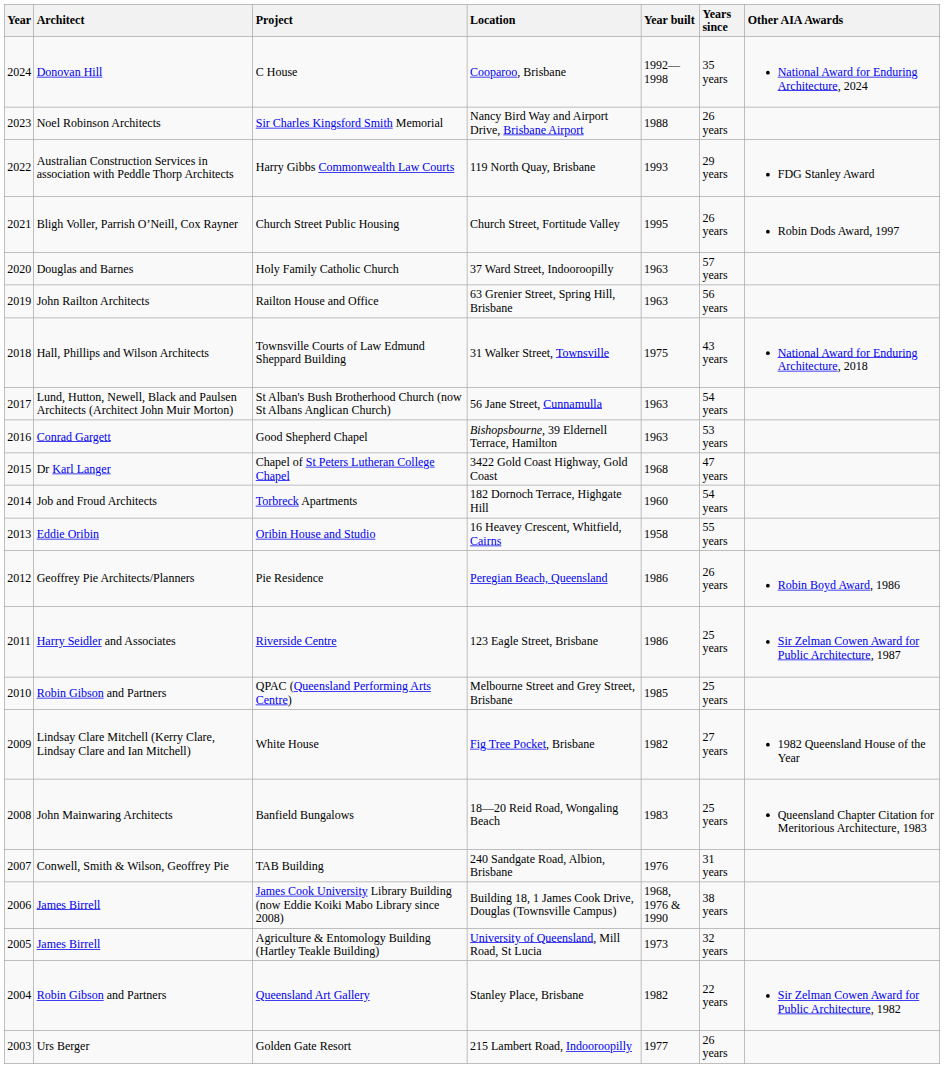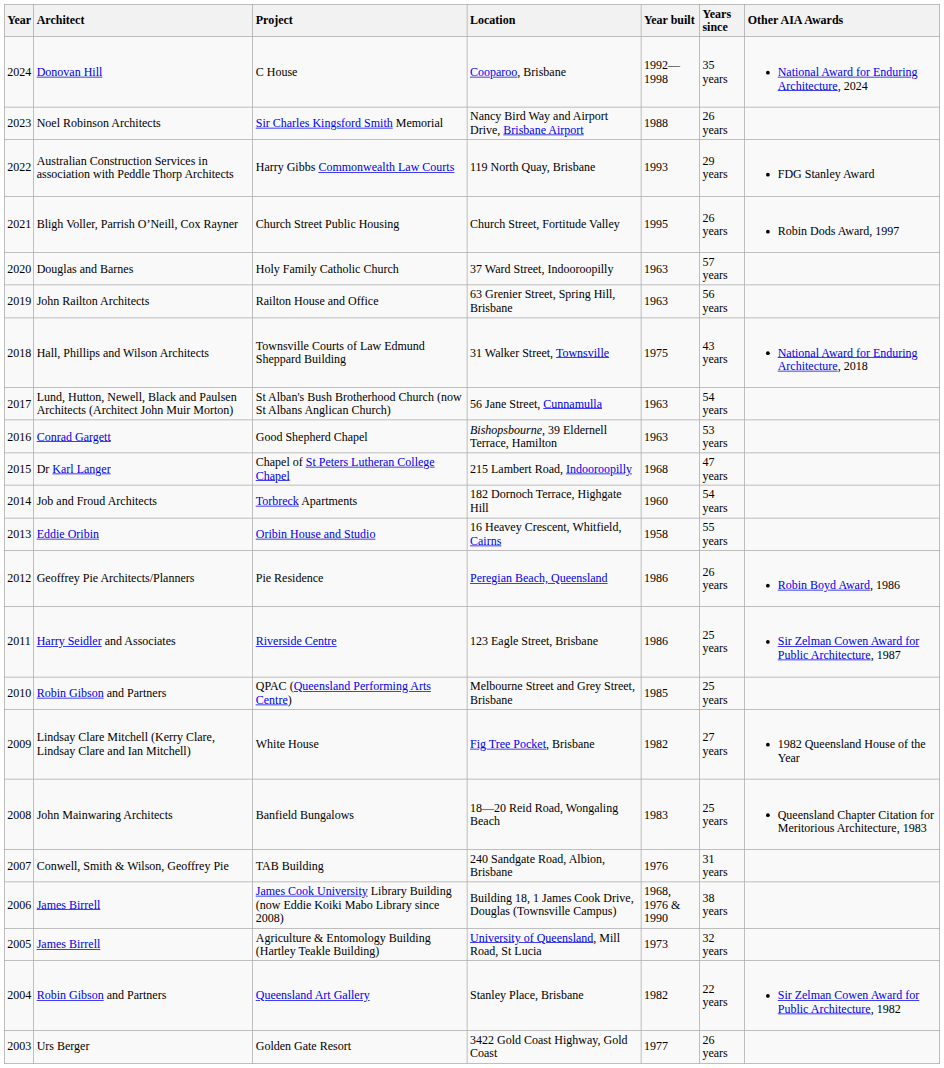Chapel of St Peters Lutheran College Chapel | Location: 3422 Gold Coast Highway, Gold Coast -> 215 Lambert Road, Indooroopilly
Golden Gate Resort | Location: 215 Lambert Road, Indooroopilly -> 3422 Gold Coast Highway, Gold Coast
